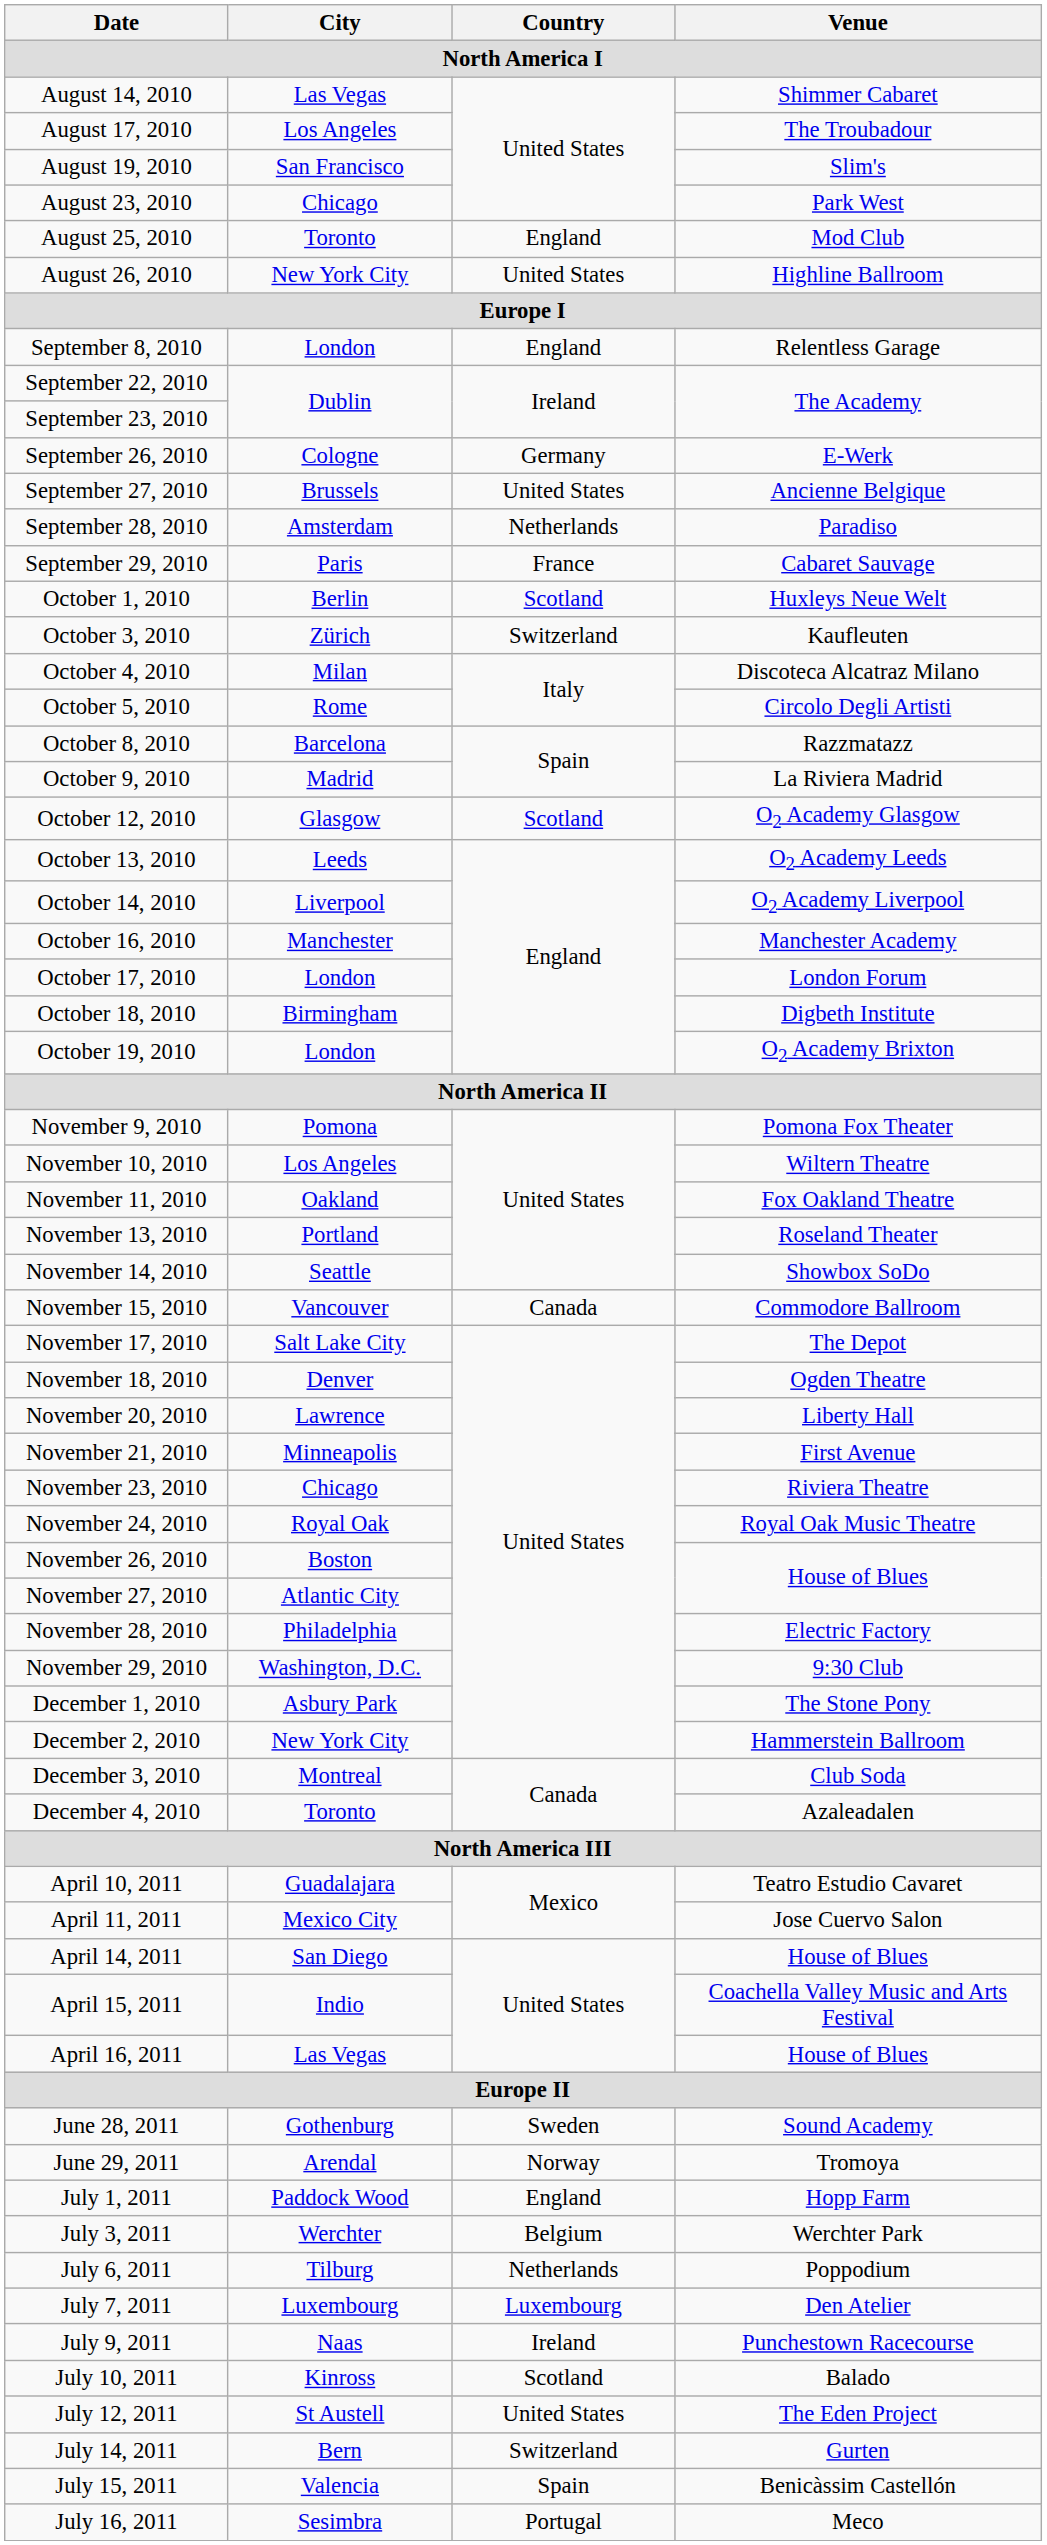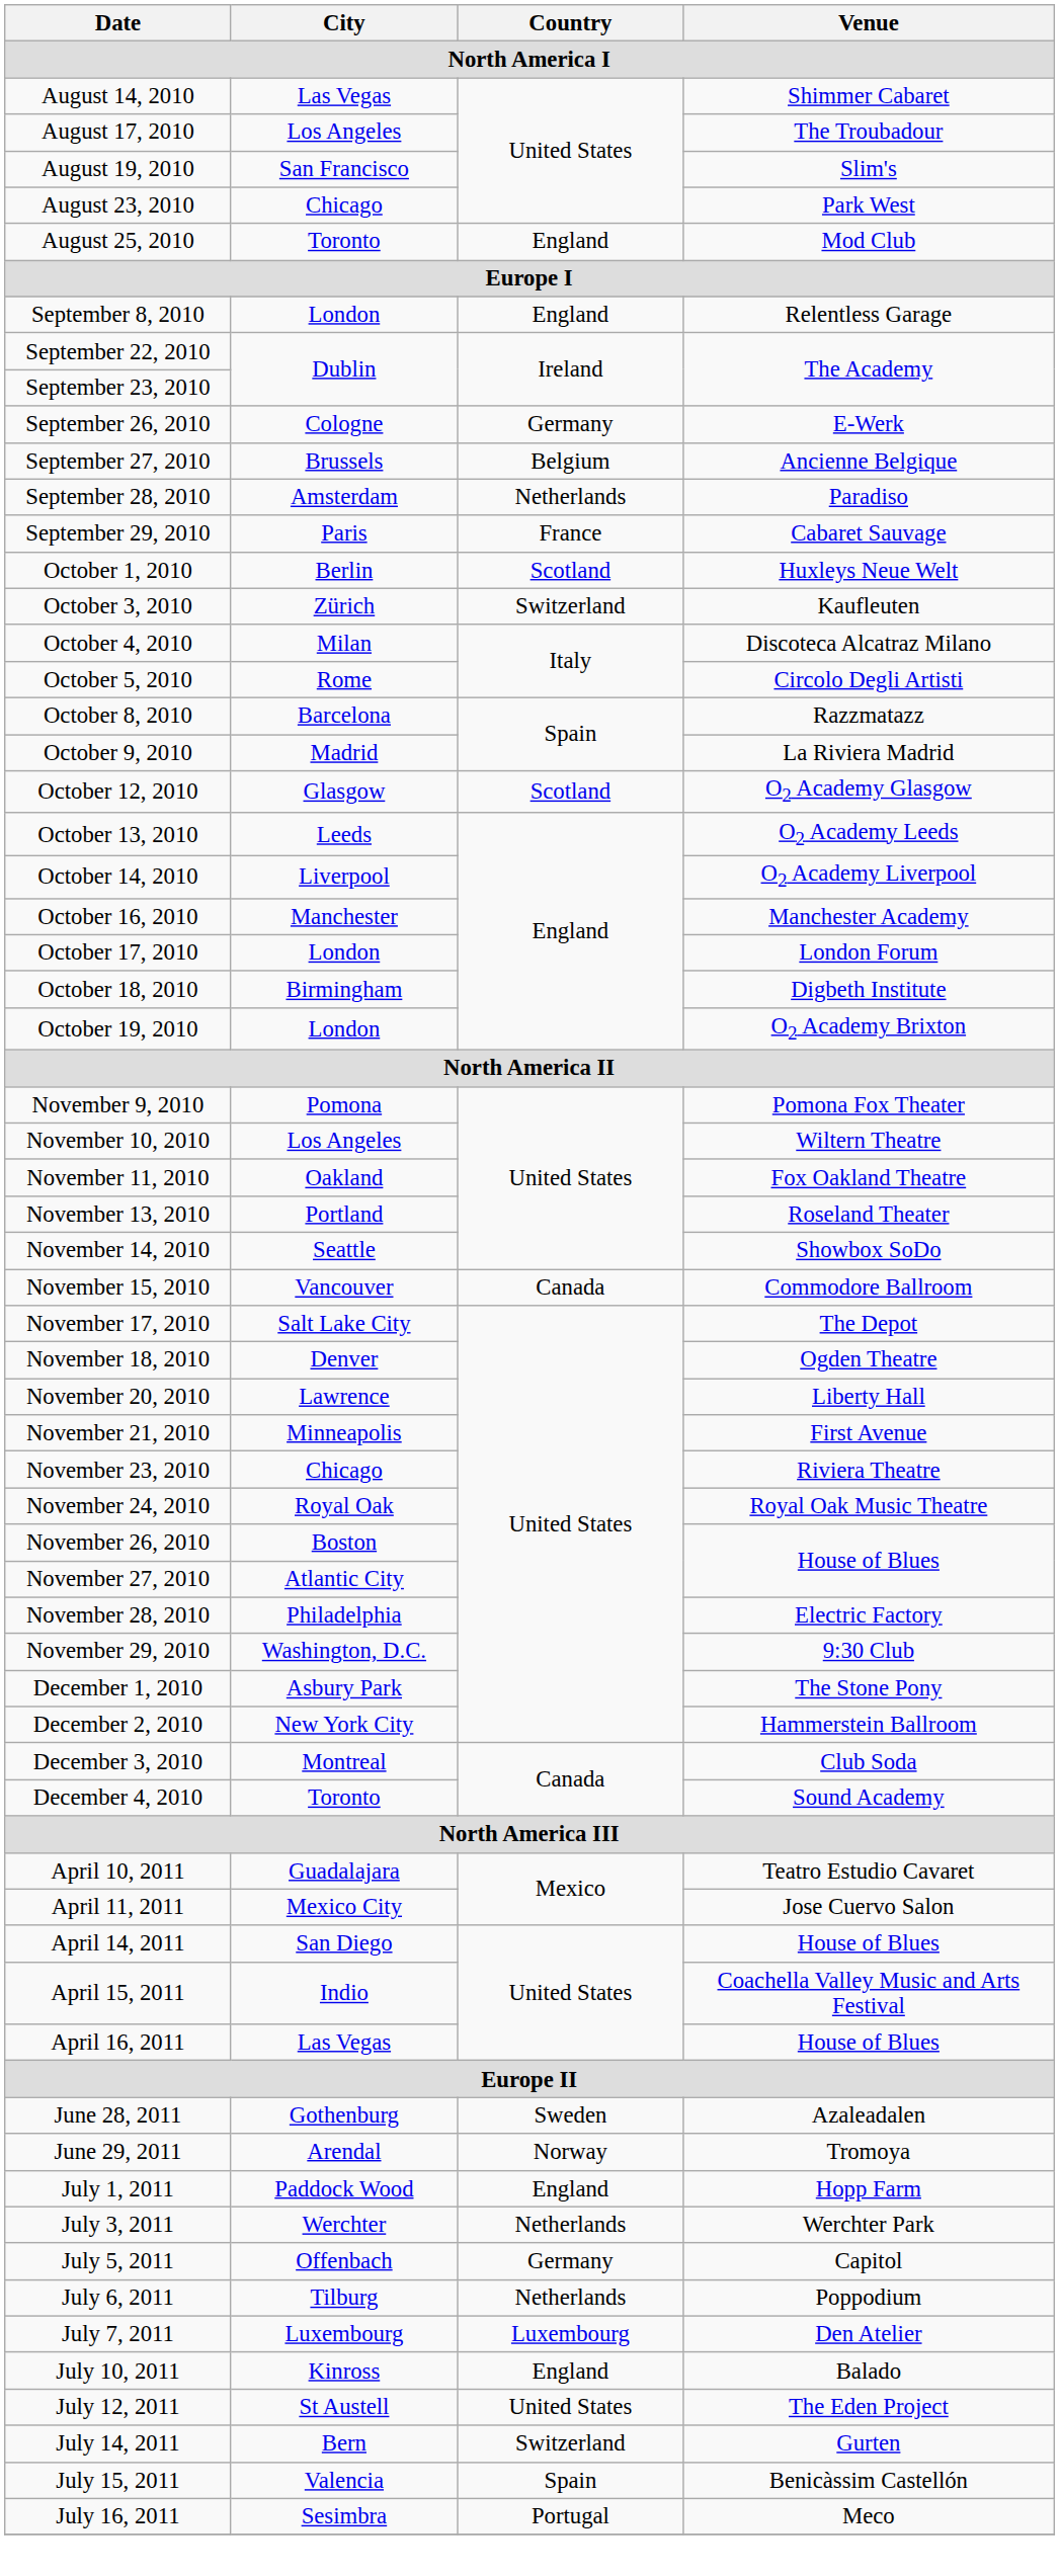- row: August 26, 2010 | New York City | United States | Highline Ballroom
September 27, 2010 | Country: United States -> Belgium
December 4, 2010 | Venue: Azaleadalen -> Sound Academy
June 28, 2011 | Venue: Sound Academy -> Azaleadalen
July 3, 2011 | Country: Belgium -> Netherlands
+ row: July 5, 2011 | Offenbach | Germany | Capitol
- row: July 9, 2011 | Naas | Ireland | Punchestown Racecourse
July 10, 2011 | Country: Scotland -> England
